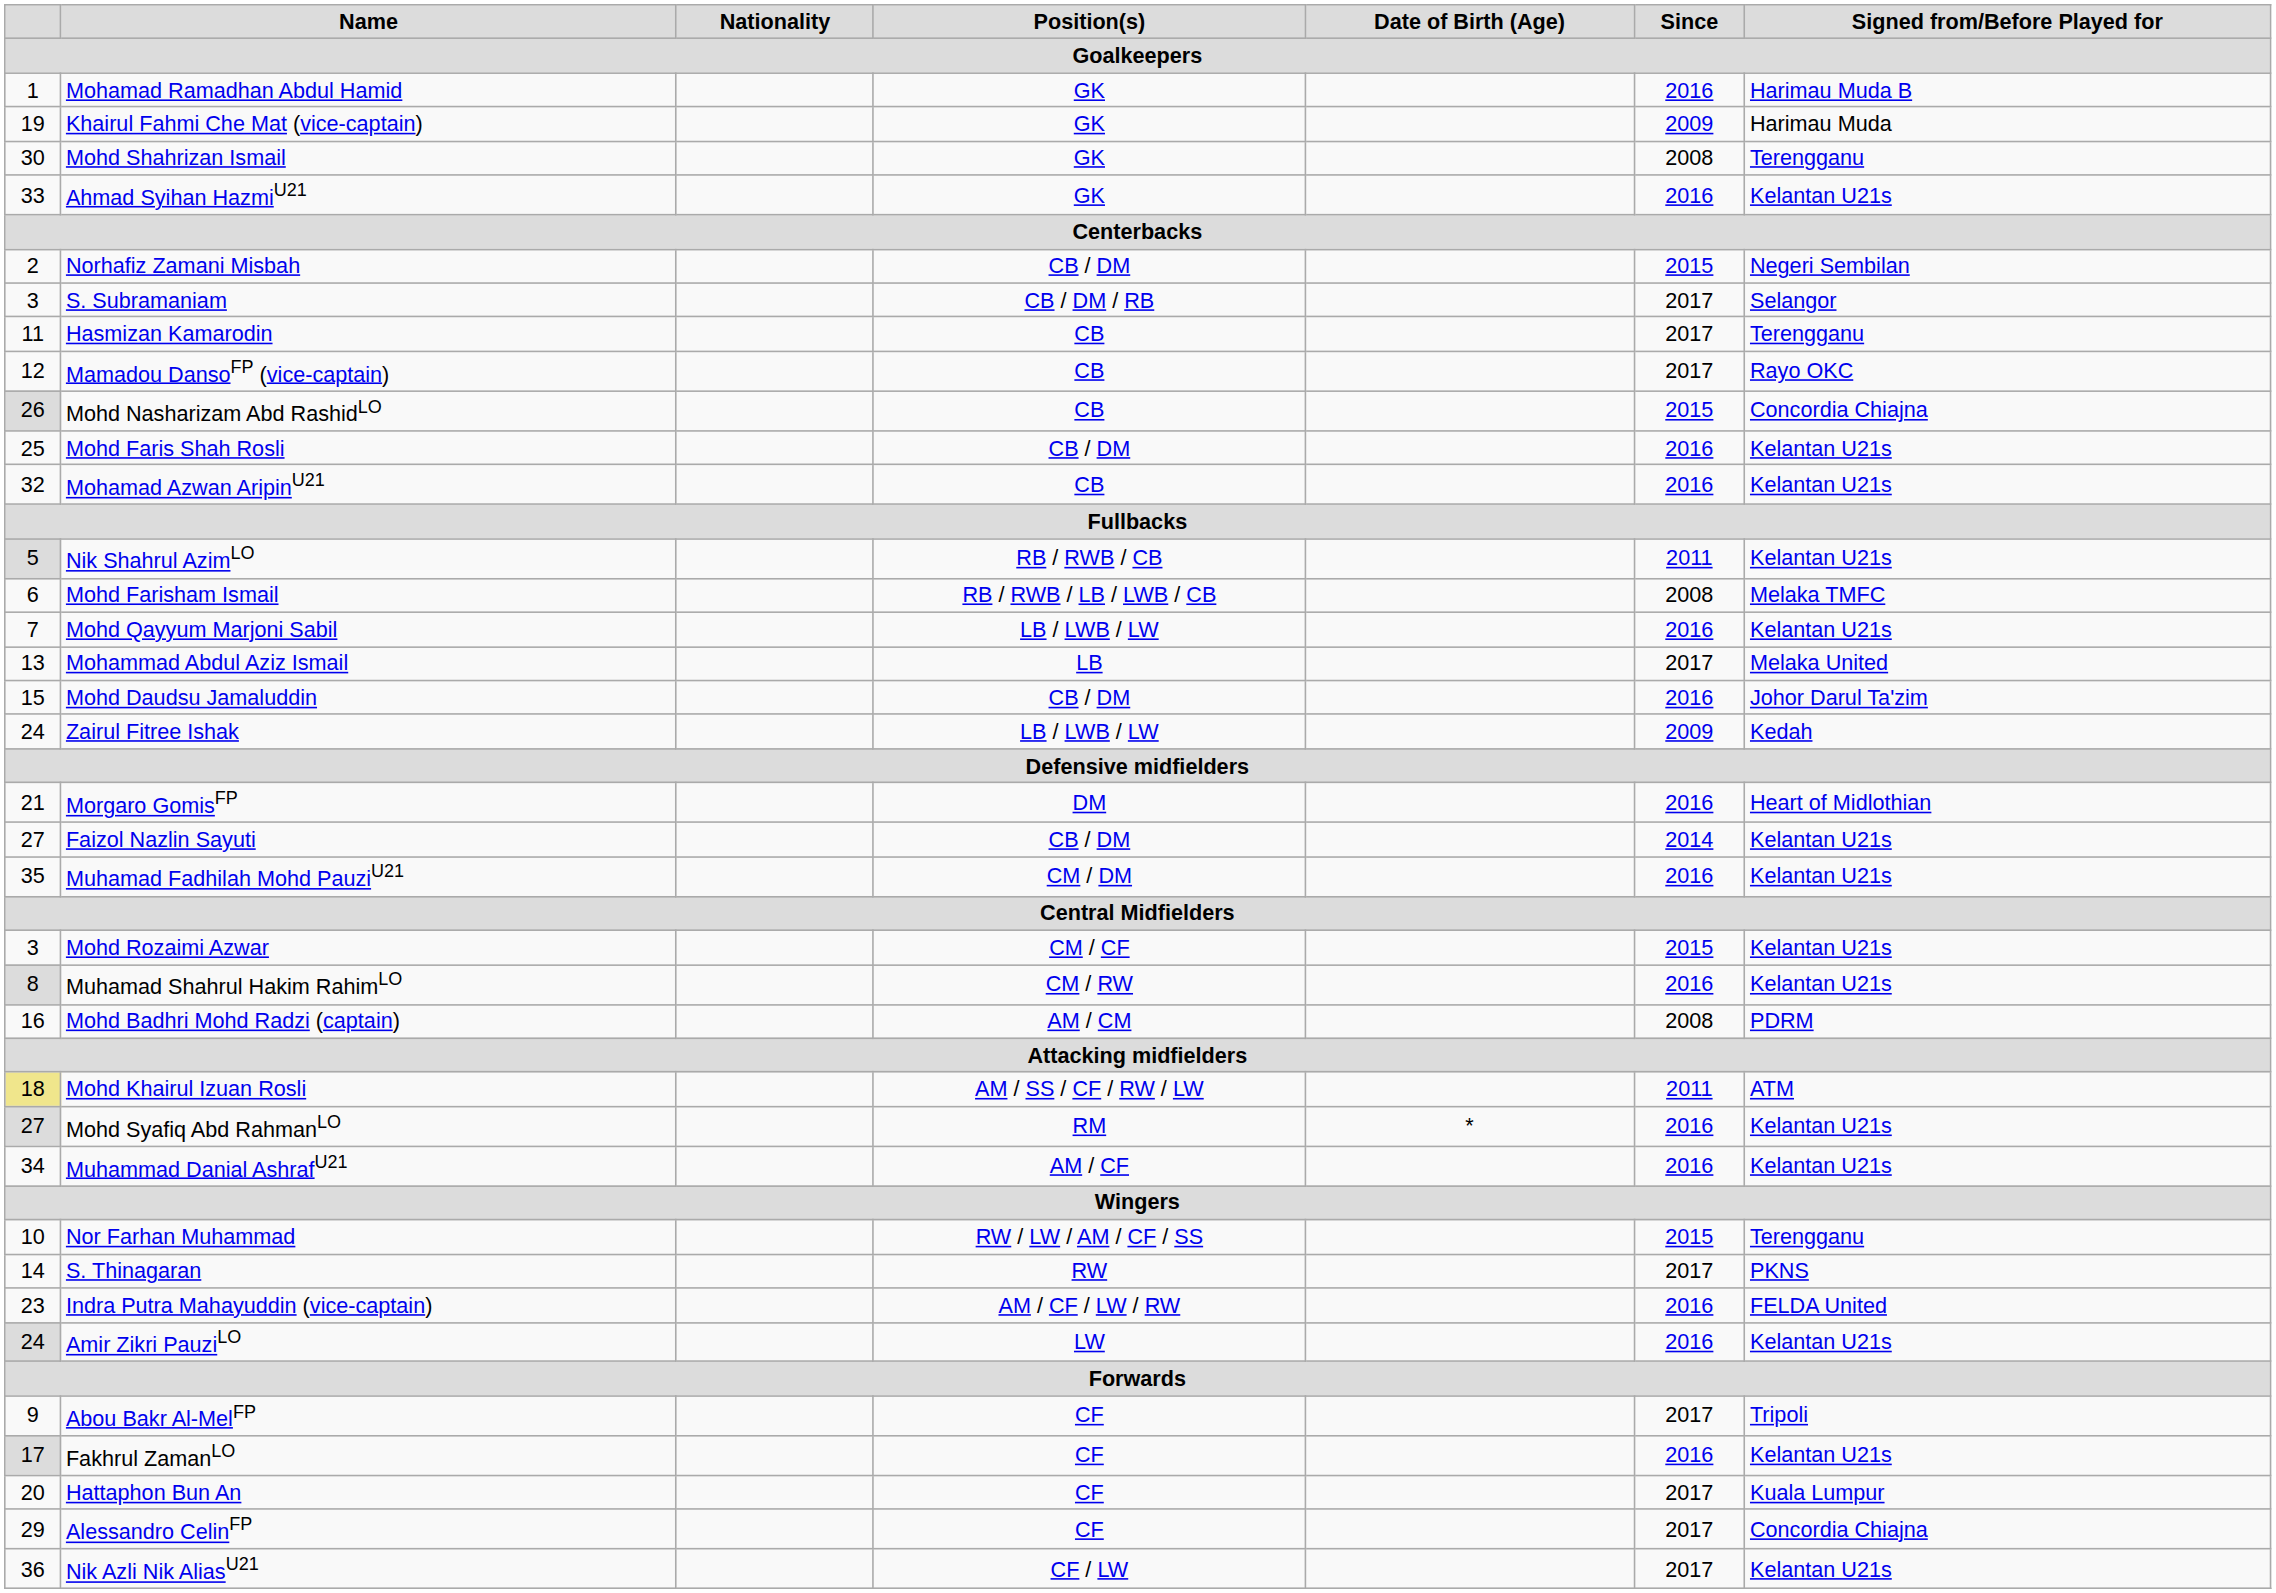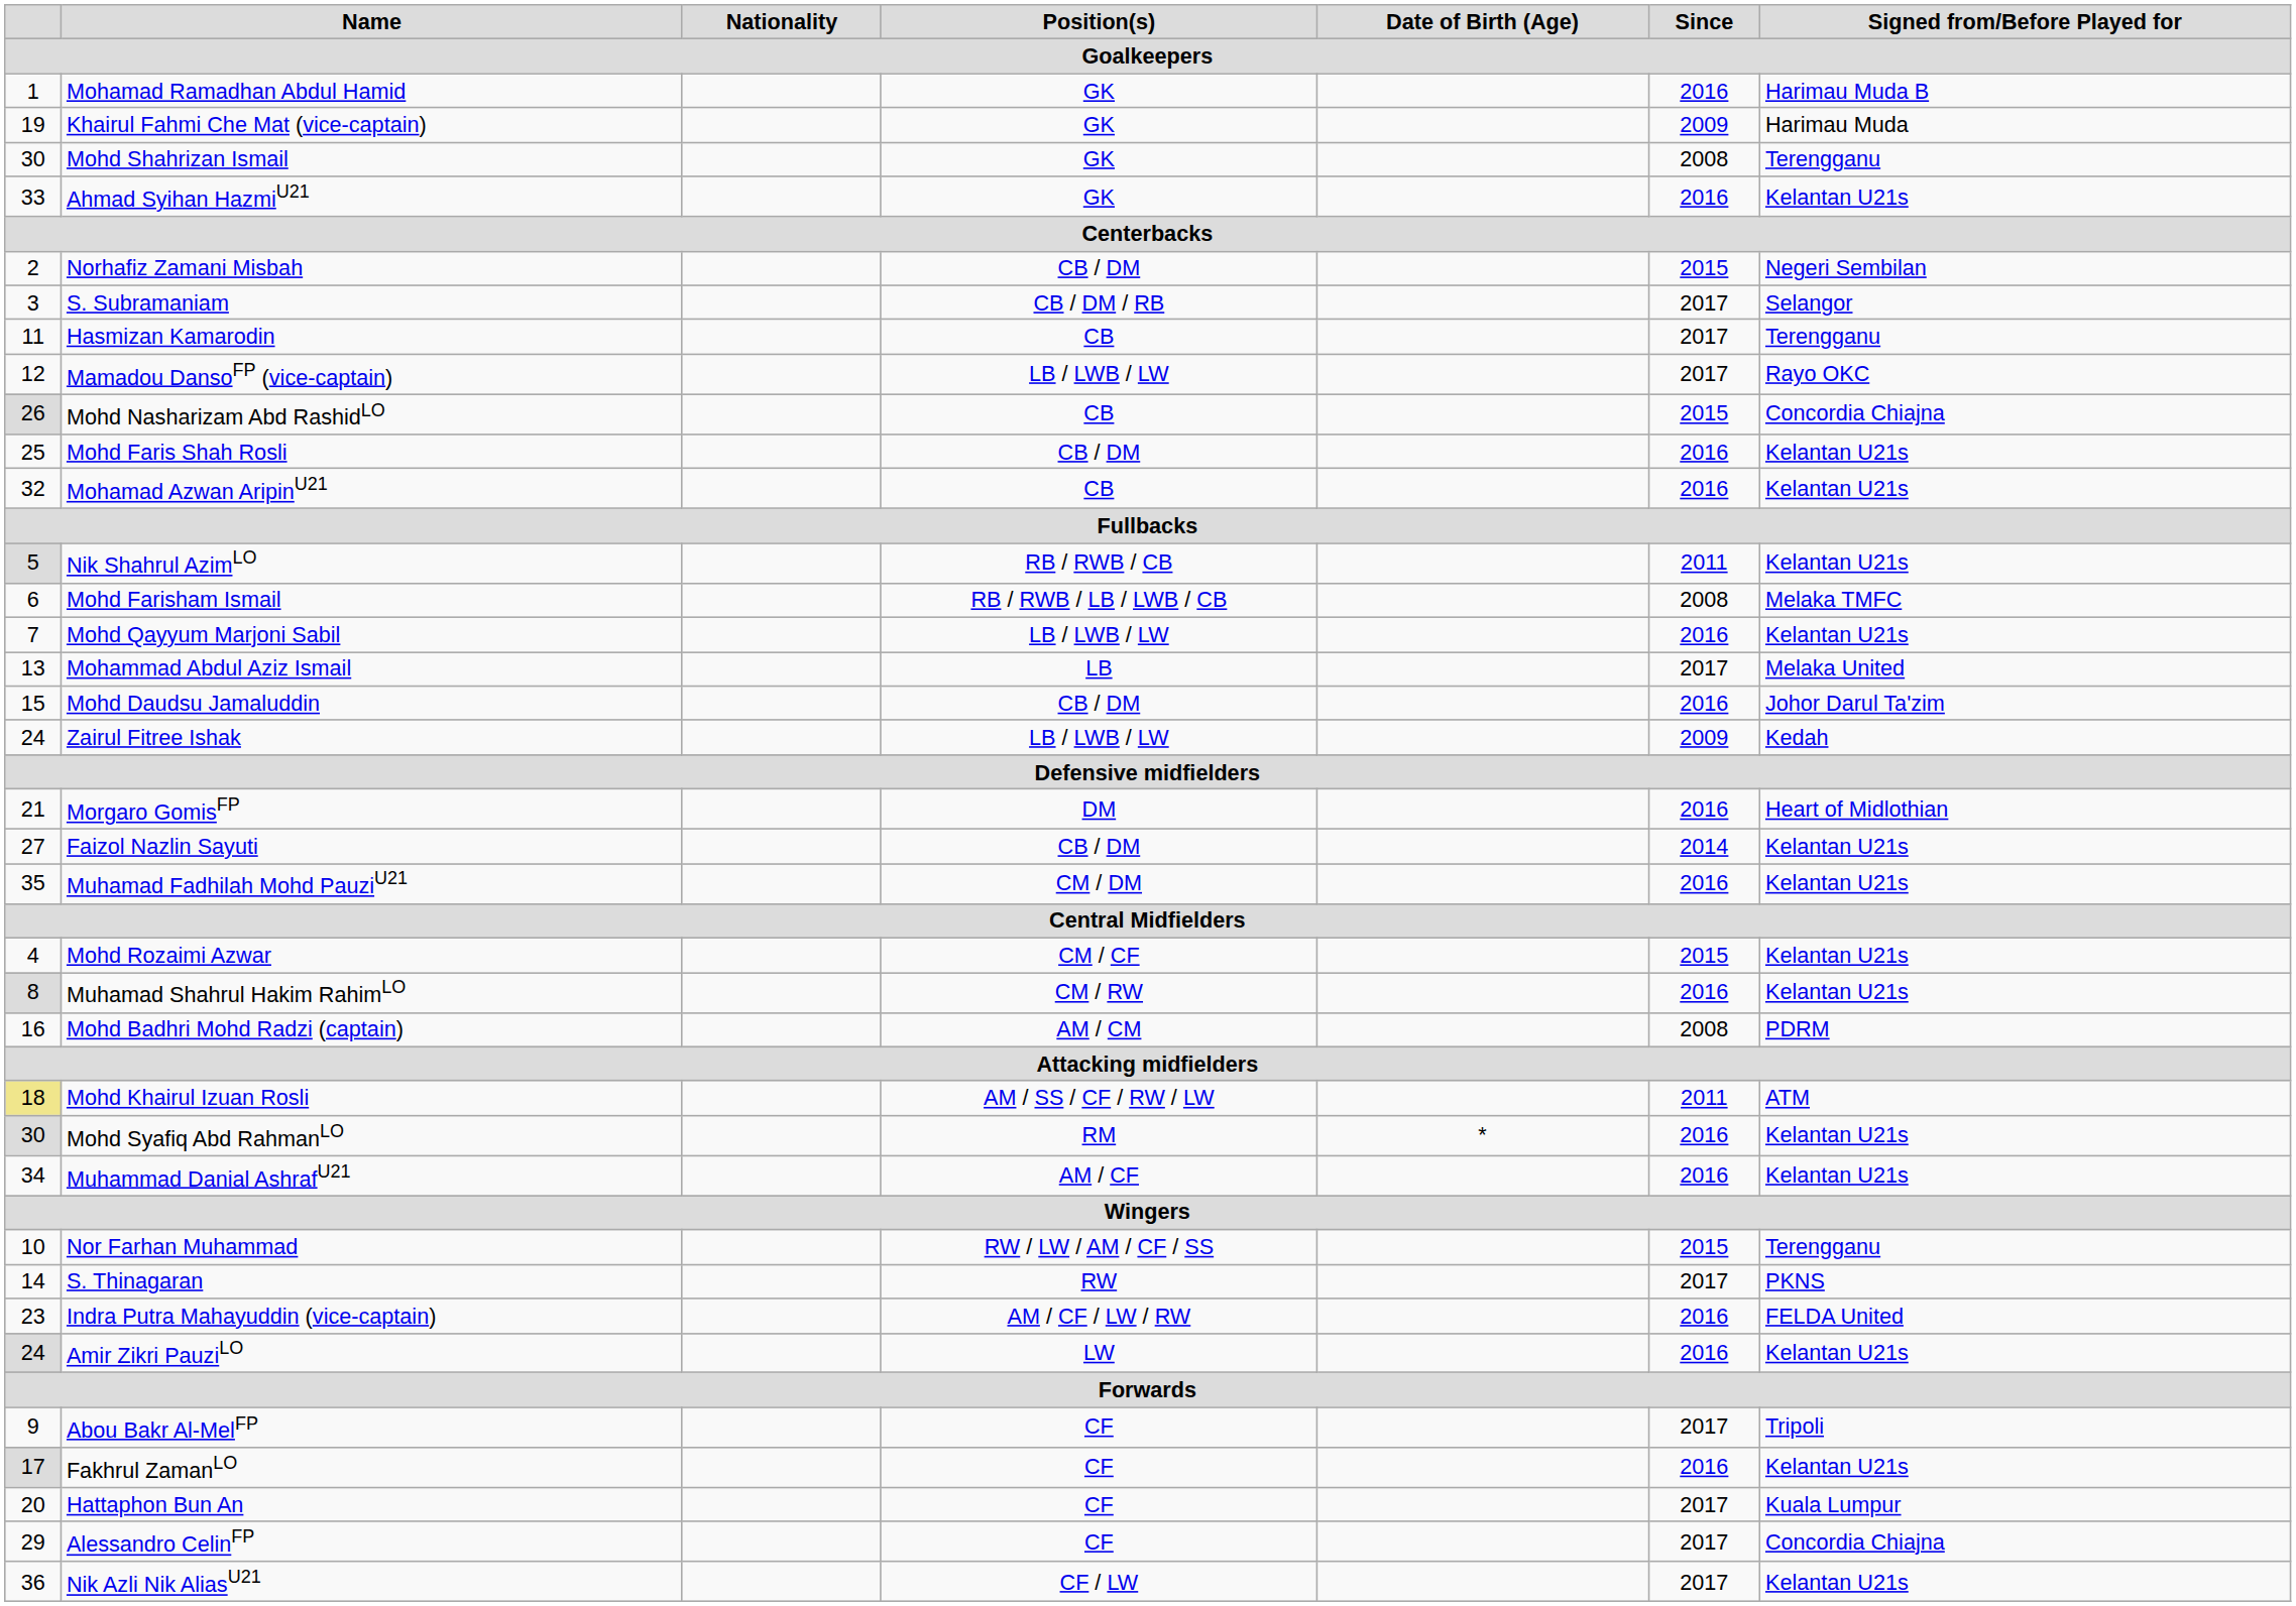Mamadou DansoFP (vice-captain) | Position(s): CB -> LB / LWB / LW
Mohd Rozaimi Azwar | column 1: 3 -> 4
Mohd Syafiq Abd RahmanLO | column 1: 27 -> 30
